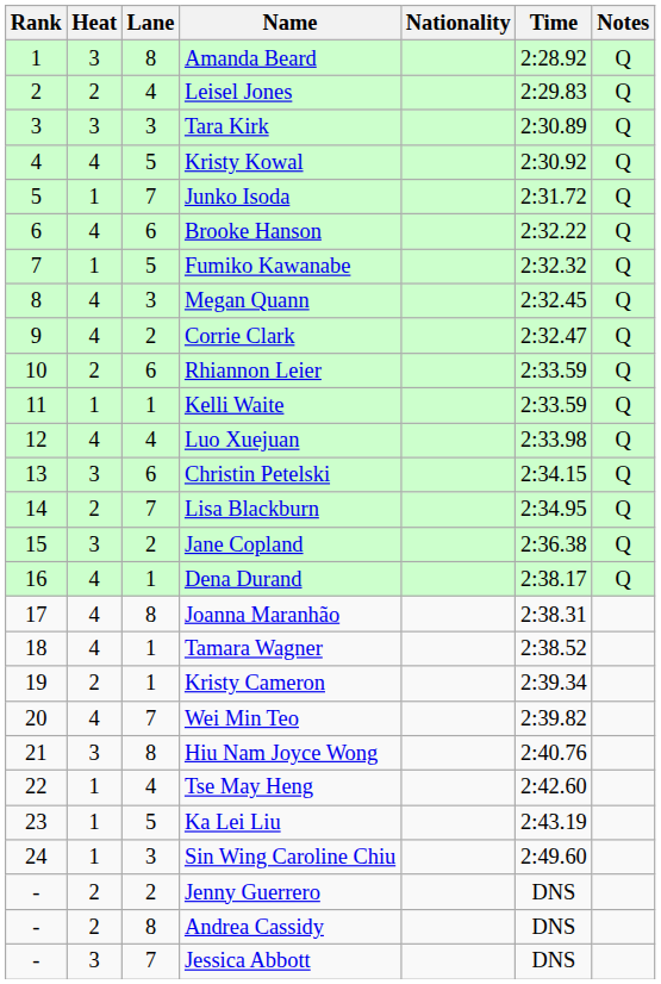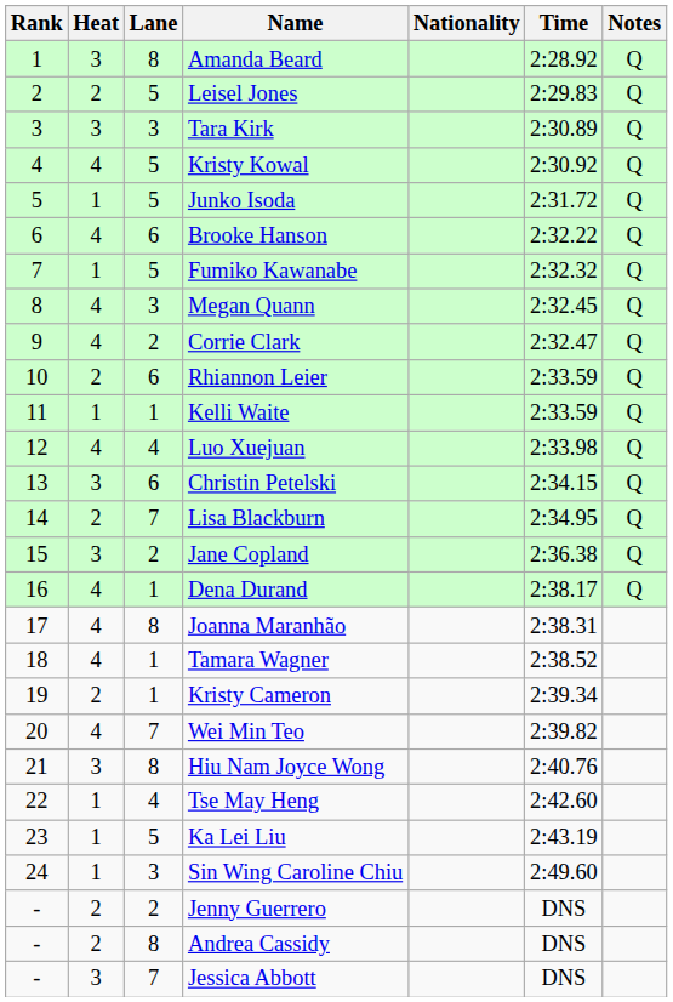Leisel Jones | Lane: 4 -> 5
Junko Isoda | Lane: 7 -> 5
